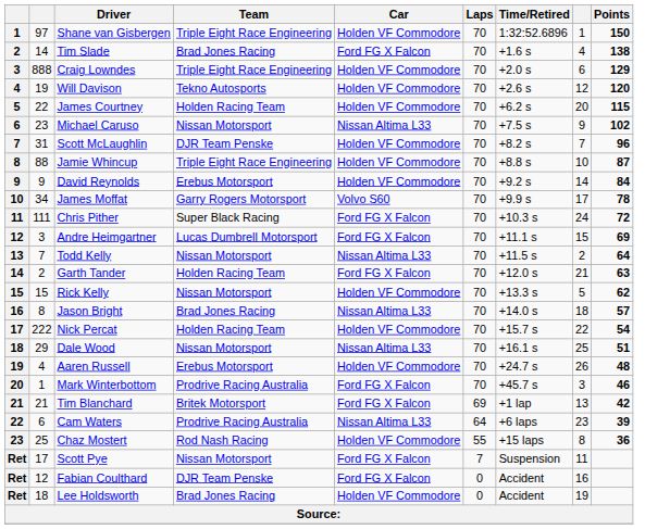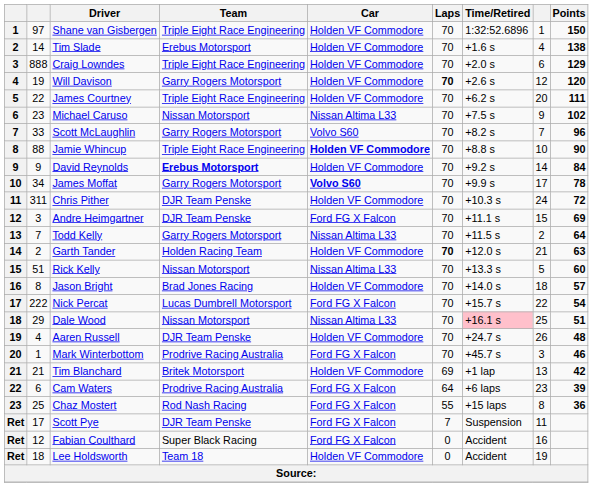Tim Slade | Team: Brad Jones Racing -> Erebus Motorsport
Tim Slade | Car: Ford FG X Falcon -> Holden VF Commodore
Will Davison | Team: Tekno Autosports -> Garry Rogers Motorsport
Will Davison | Laps: normal -> bold
James Courtney | Team: Holden Racing Team -> Triple Eight Race Engineering
James Courtney | Points: 115 -> 111
Scott McLaughlin | column 2: 31 -> 33
Scott McLaughlin | Team: DJR Team Penske -> Garry Rogers Motorsport
Scott McLaughlin | Car: Holden VF Commodore -> Volvo S60
Jamie Whincup | Car: normal -> bold
Jamie Whincup | Points: 87 -> 90
David Reynolds | Team: normal -> bold
James Moffat | Car: normal -> bold
Chris Pither | column 2: 111 -> 311
Chris Pither | Team: Super Black Racing -> DJR Team Penske
Chris Pither | Car: Ford FG X Falcon -> Holden VF Commodore
Andre Heimgartner | Team: Lucas Dumbrell Motorsport -> DJR Team Penske
Todd Kelly | Team: Nissan Motorsport -> Garry Rogers Motorsport
Garth Tander | Car: Ford FG X Falcon -> Holden VF Commodore
Garth Tander | Laps: normal -> bold
Rick Kelly | column 2: 15 -> 51
Rick Kelly | Car: Holden VF Commodore -> Nissan Altima L33
Rick Kelly | Points: 62 -> 60
Jason Bright | Car: Nissan Altima L33 -> Holden VF Commodore
Nick Percat | Team: Holden Racing Team -> Lucas Dumbrell Motorsport
Nick Percat | Car: Holden VF Commodore -> Ford FG X Falcon
Dale Wood | Time/Retired: no background -> pink background
Aaren Russell | Team: Erebus Motorsport -> DJR Team Penske
Tim Blanchard | Car: Ford FG X Falcon -> Holden VF Commodore
Cam Waters | Car: Nissan Altima L33 -> Ford FG X Falcon
Chaz Mostert | Car: Holden VF Commodore -> Ford FG X Falcon
Scott Pye | Team: Nissan Motorsport -> DJR Team Penske
Fabian Coulthard | Team: DJR Team Penske -> Super Black Racing
Lee Holdsworth | Team: Brad Jones Racing -> Team 18
